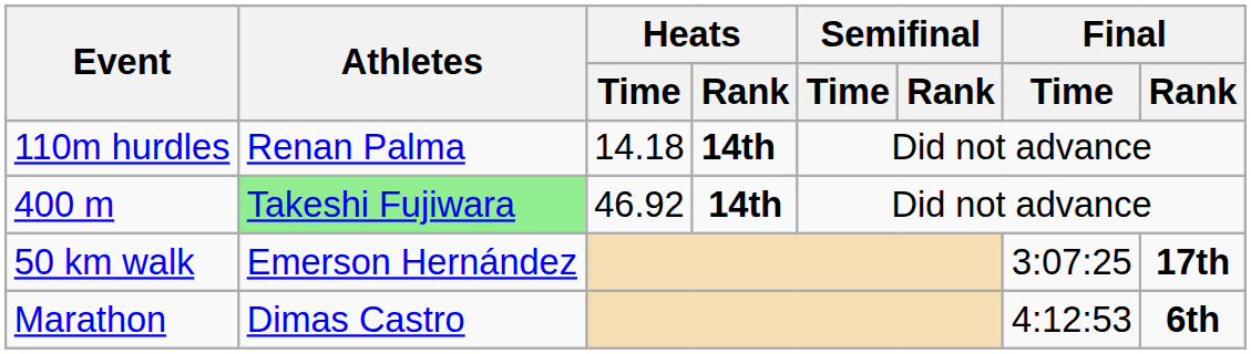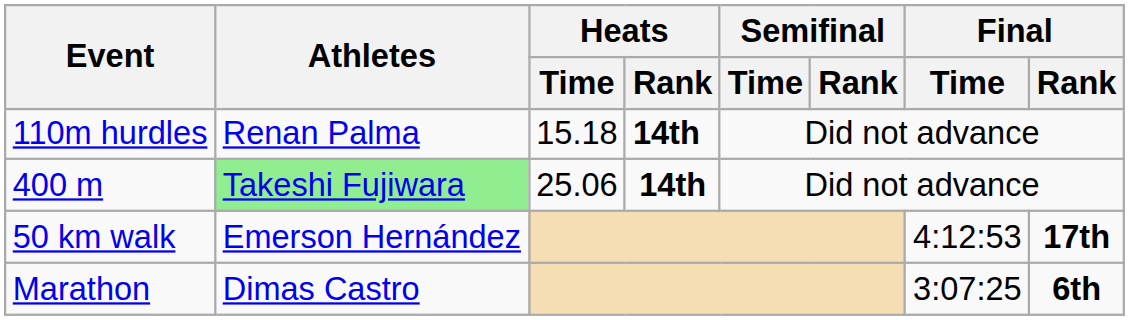110m hurdles | Heats / Time: 14.18 -> 15.18
400 m | Heats / Time: 46.92 -> 25.06
50 km walk | Final / Time: 3:07:25 -> 4:12:53
Marathon | Final / Time: 4:12:53 -> 3:07:25
